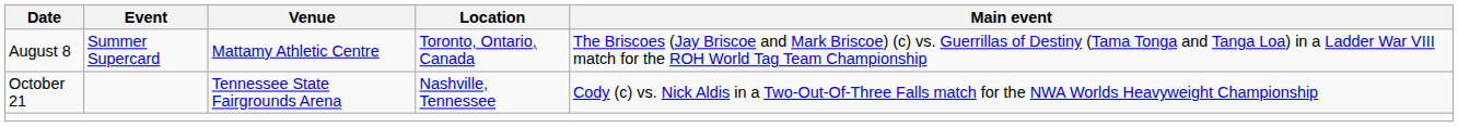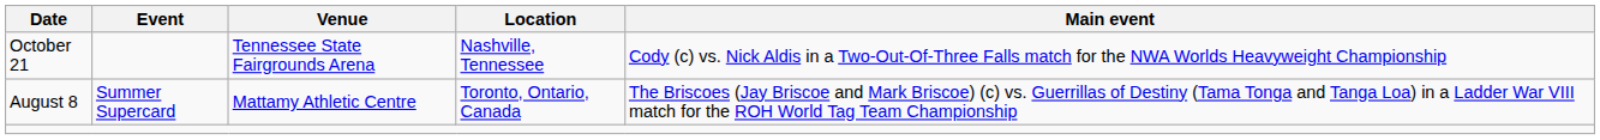rows swapped: August 8 <-> October 21
